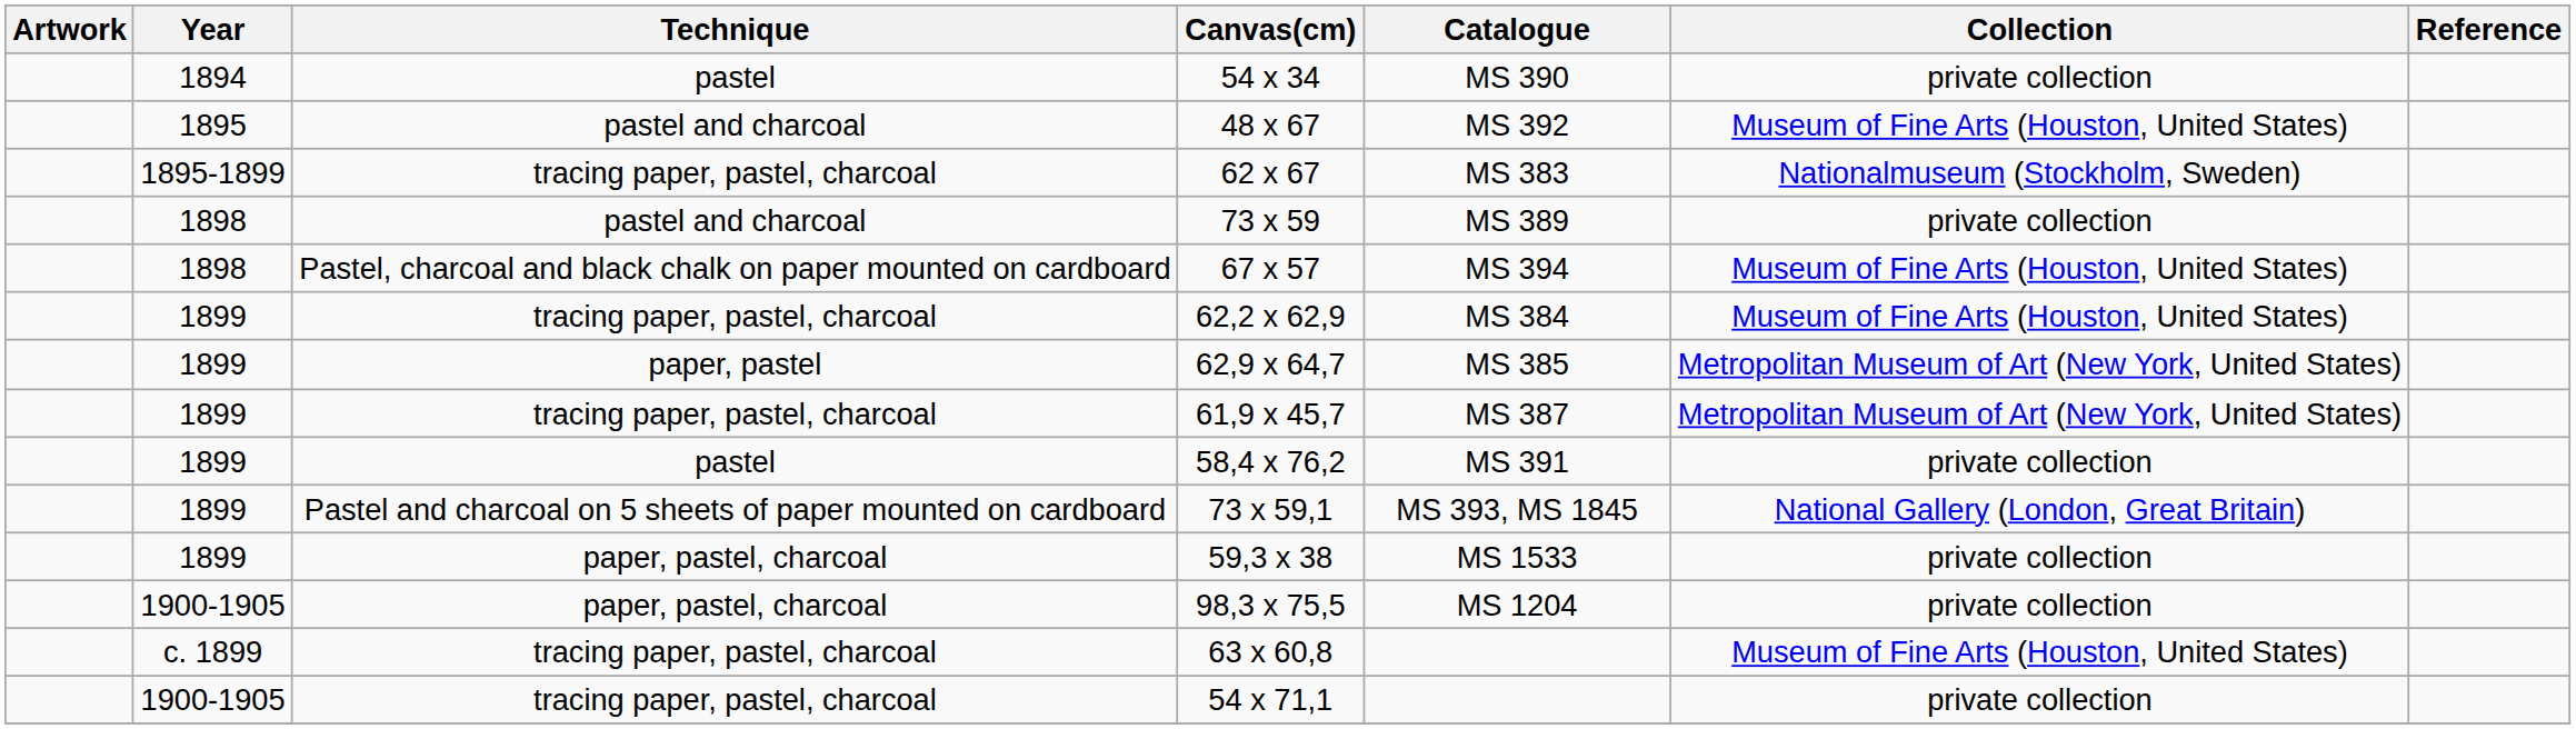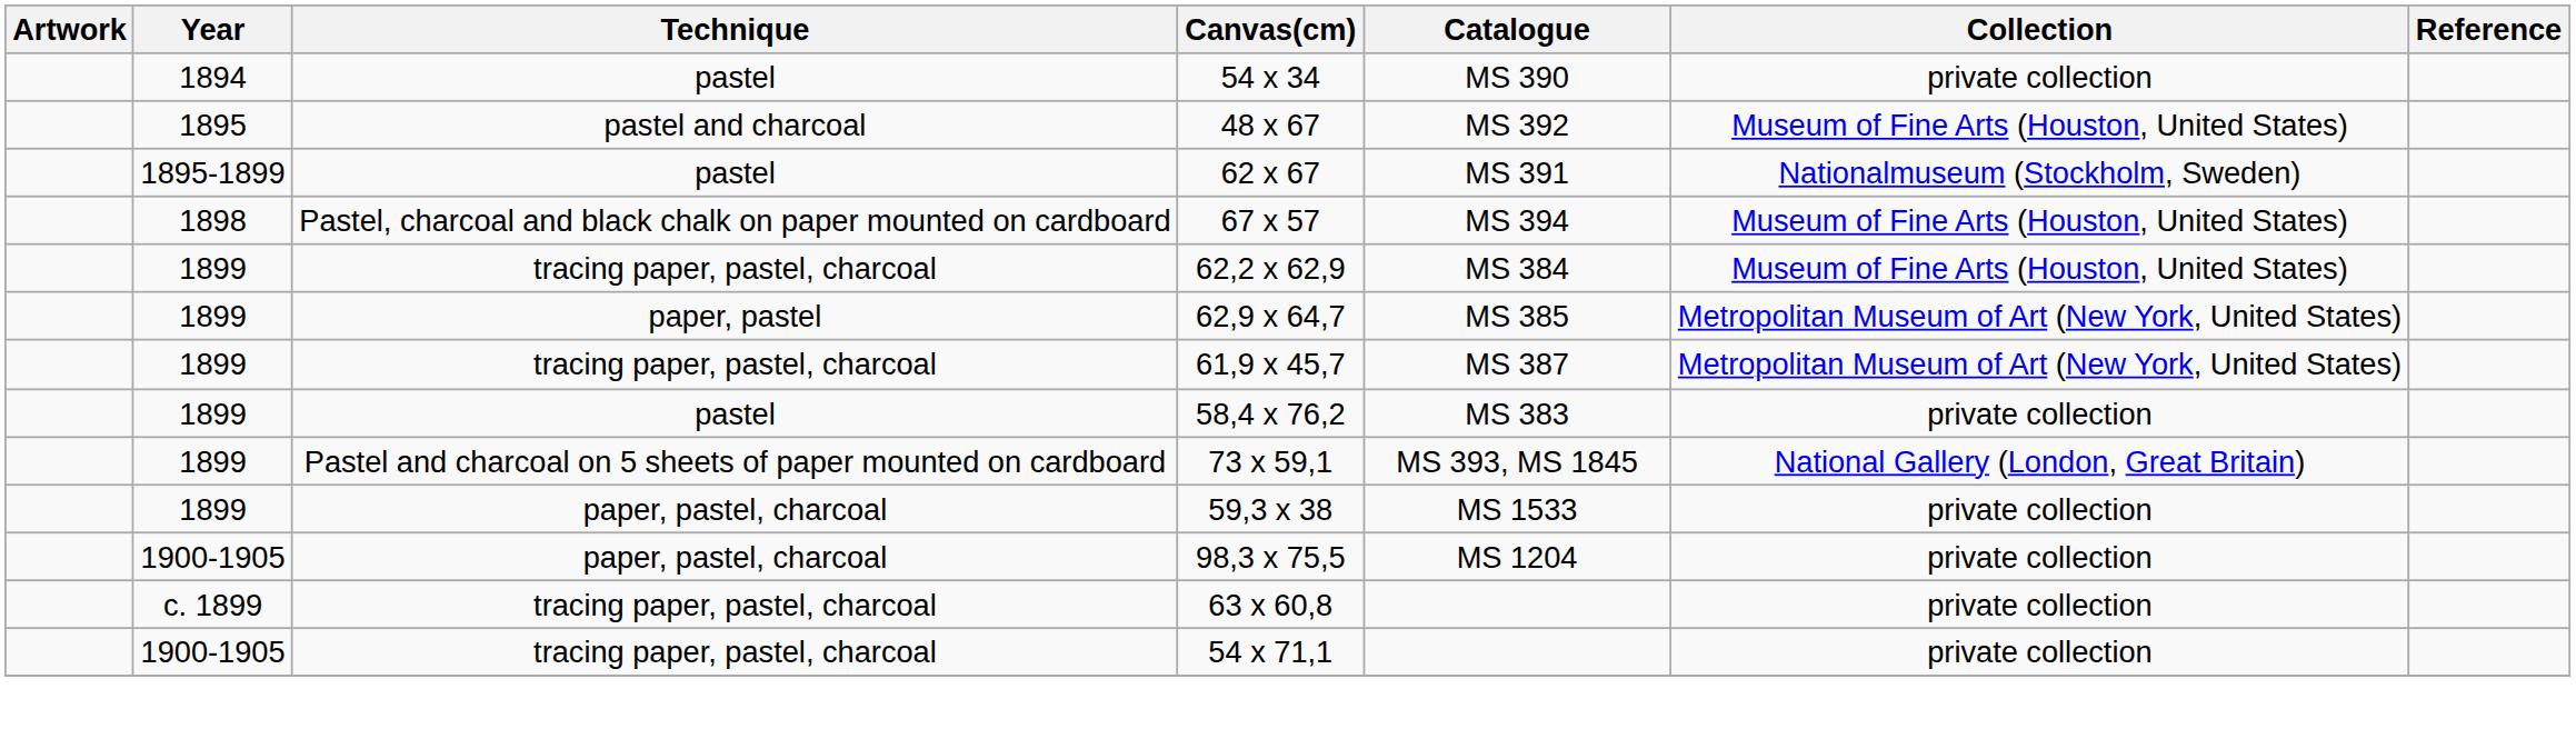62 x 67 | Technique: tracing paper, pastel, charcoal -> pastel
62 x 67 | Catalogue: MS 383 -> MS 391
- row: 1898 | pastel and charcoal | 73 x 59 | MS 389 | private collection
58,4 x 76,2 | Catalogue: MS 391 -> MS 383
63 x 60,8 | Collection: Museum of Fine Arts (Houston, United States) -> private collection
